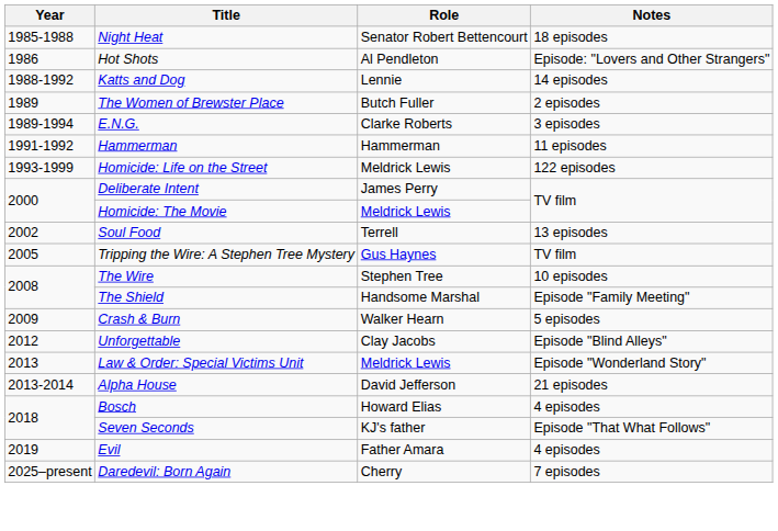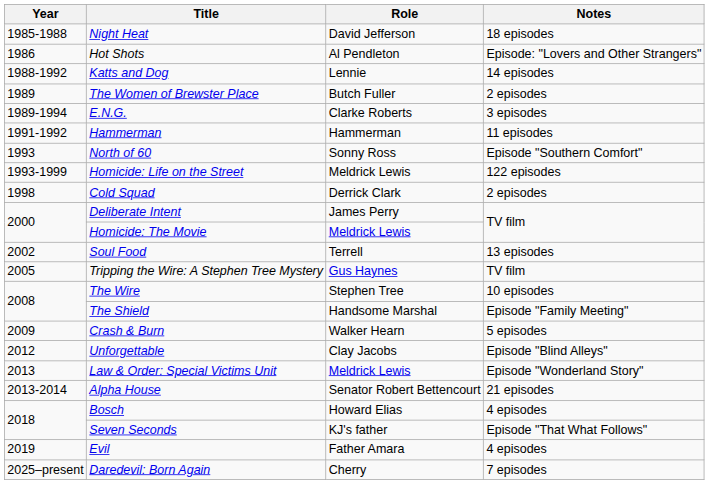Night Heat | Role: Senator Robert Bettencourt -> David Jefferson
+ row: 1993 | North of 60 | Sonny Ross | Episode "Southern Comfort"
+ row: 1998 | Cold Squad | Derrick Clark | 2 episodes
Alpha House | Role: David Jefferson -> Senator Robert Bettencourt
